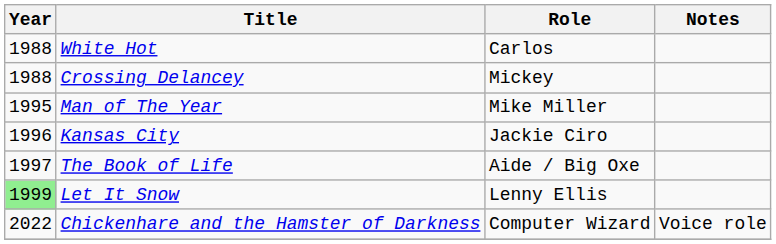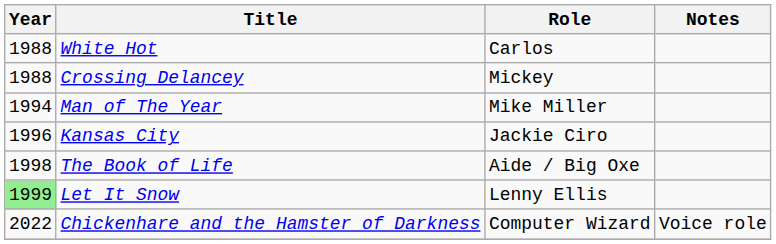Man of The Year | Year: 1995 -> 1994
The Book of Life | Year: 1997 -> 1998
